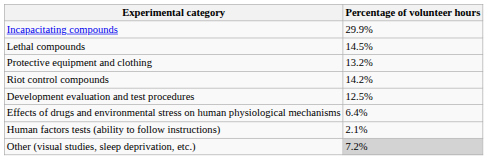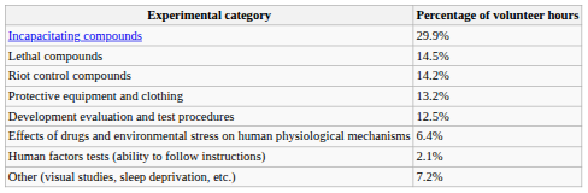rows swapped: Riot control compounds <-> Protective equipment and clothing
Other (visual studies, sleep deprivation, etc.) | Percentage of volunteer hours: lightgrey background -> no background
